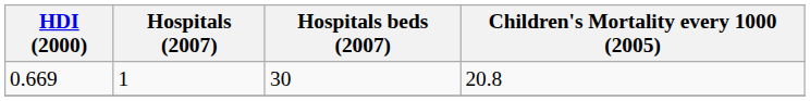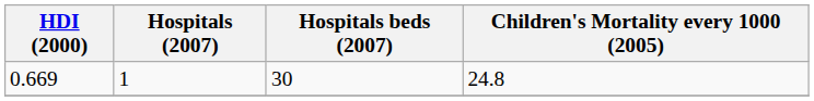0.669 | Children's Mortality every 1000 (2005): 20.8 -> 24.8
